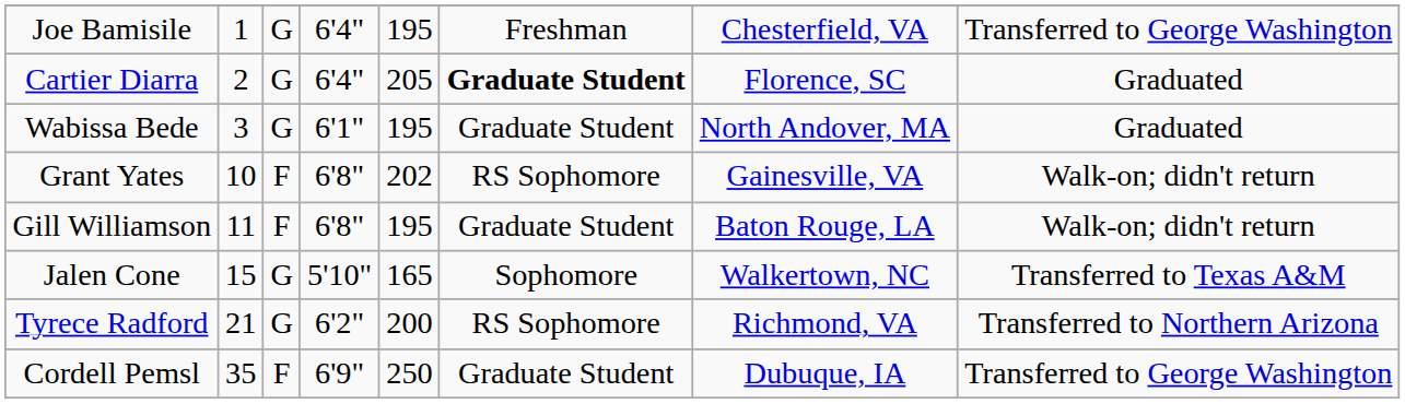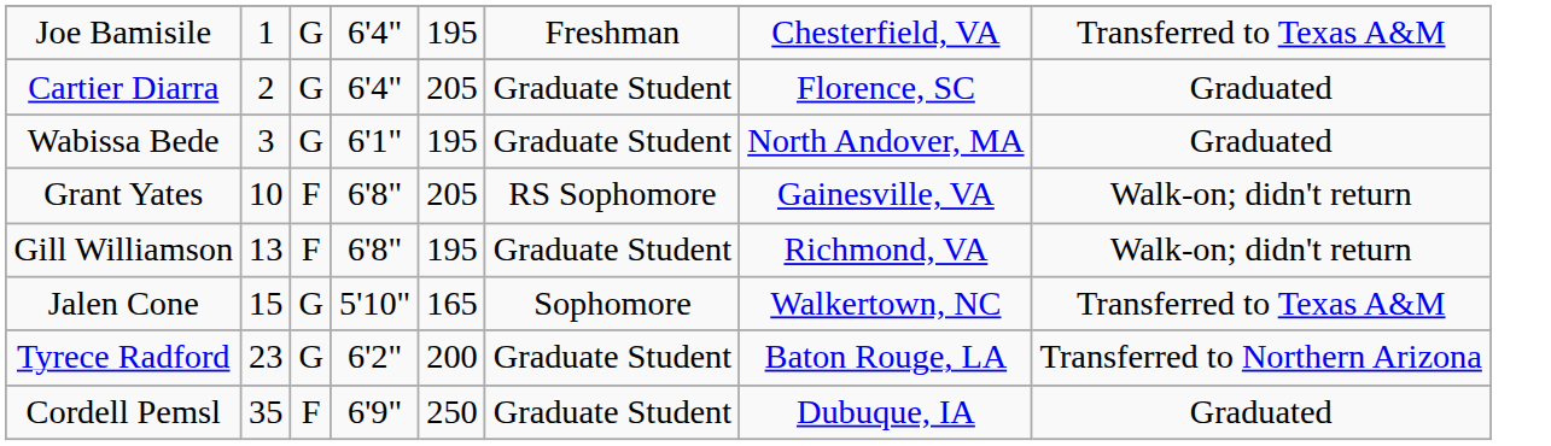Joe Bamisile | column 8: Transferred to George Washington -> Transferred to Texas A&M
Cartier Diarra | column 6: bold -> normal
Grant Yates | column 5: 202 -> 205
Gill Williamson | column 2: 11 -> 13
Gill Williamson | column 7: Baton Rouge, LA -> Richmond, VA
Tyrece Radford | column 2: 21 -> 23
Tyrece Radford | column 6: RS Sophomore -> Graduate Student
Tyrece Radford | column 7: Richmond, VA -> Baton Rouge, LA
Cordell Pemsl | column 8: Transferred to George Washington -> Graduated
